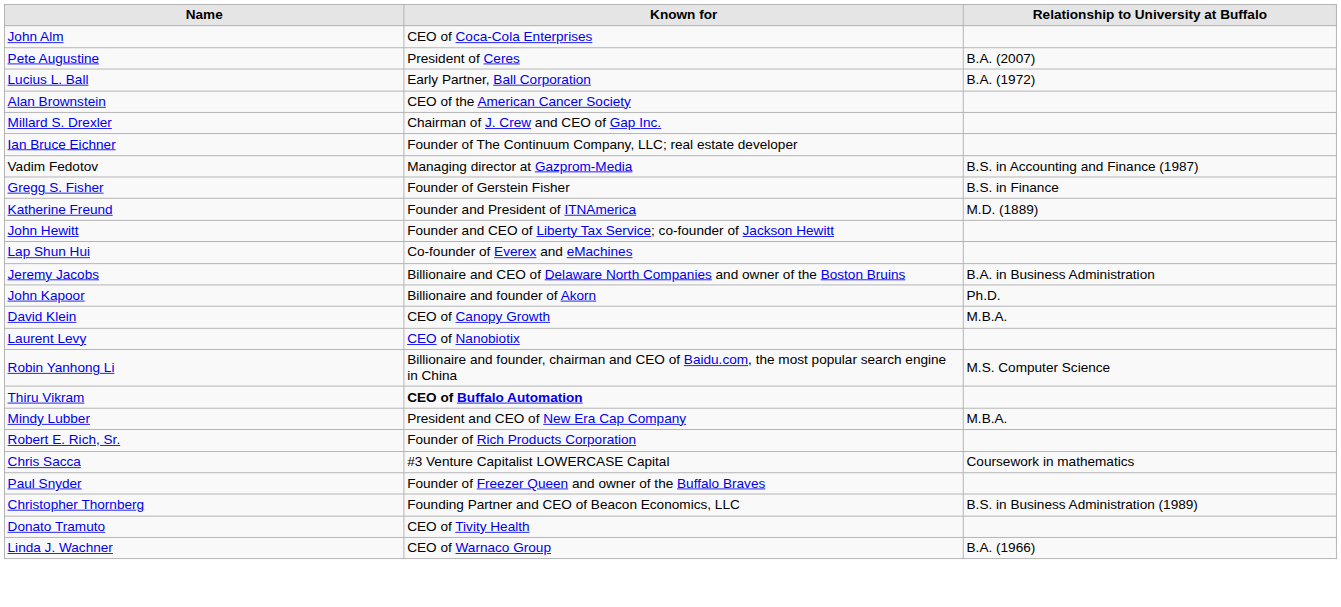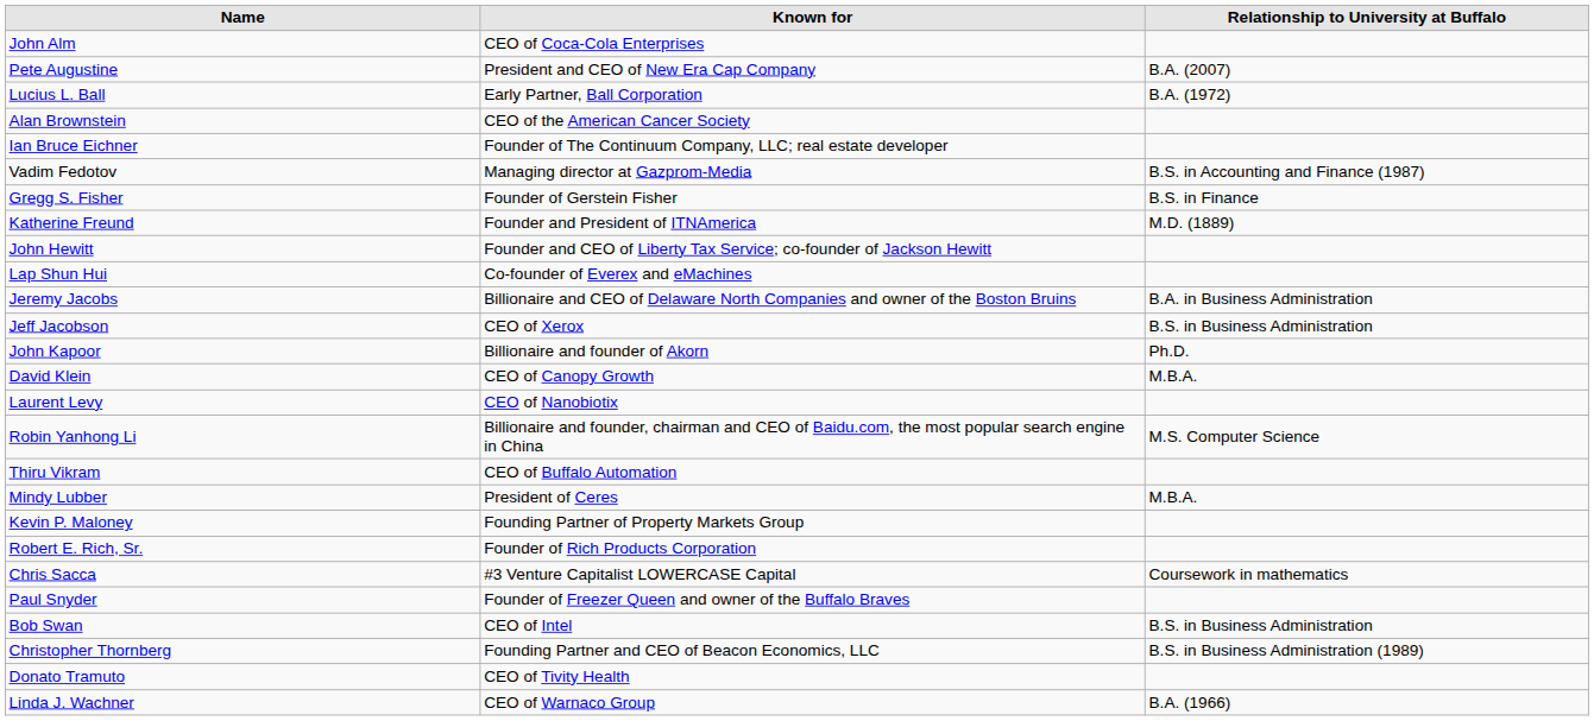Pete Augustine | Known for: President of Ceres -> President and CEO of New Era Cap Company
- row: Millard S. Drexler | Chairman of J. Crew and CEO of Gap Inc.
+ row: Jeff Jacobson | CEO of Xerox | B.S. in Business Administration
Thiru Vikram | Known for: bold -> normal
Mindy Lubber | Known for: President and CEO of New Era Cap Company -> President of Ceres
+ row: Kevin P. Maloney | Founding Partner of Property Markets Group
+ row: Bob Swan | CEO of Intel | B.S. in Business Administration
